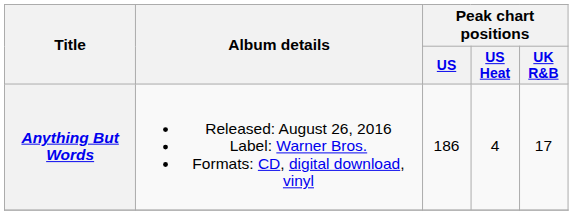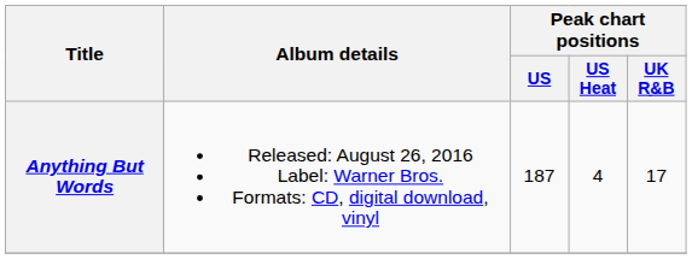Anything But Words | Peak chart positions / US: 186 -> 187
